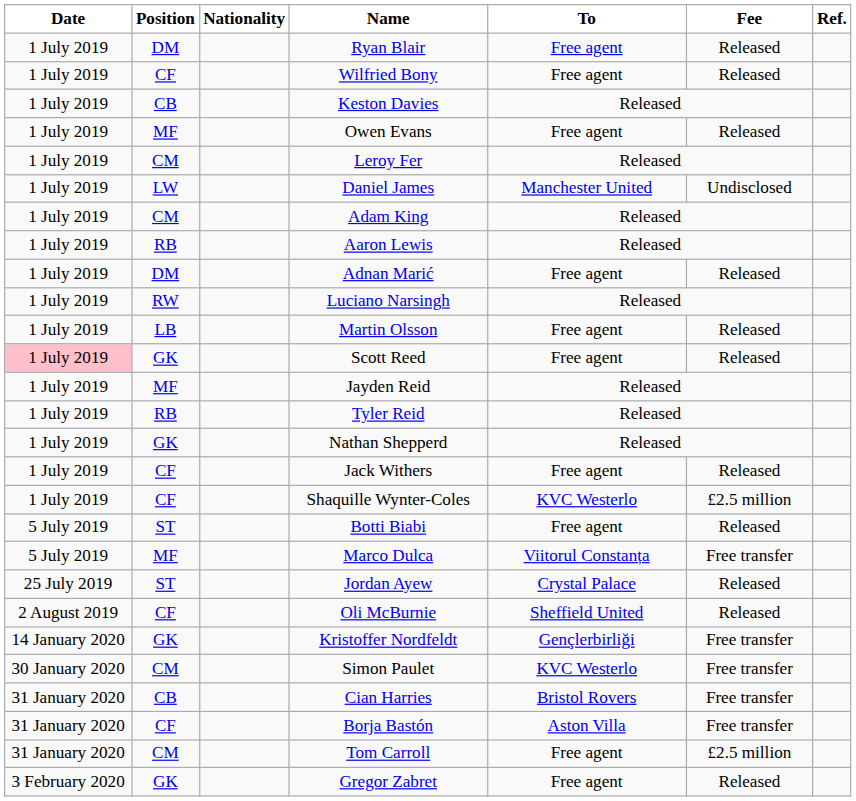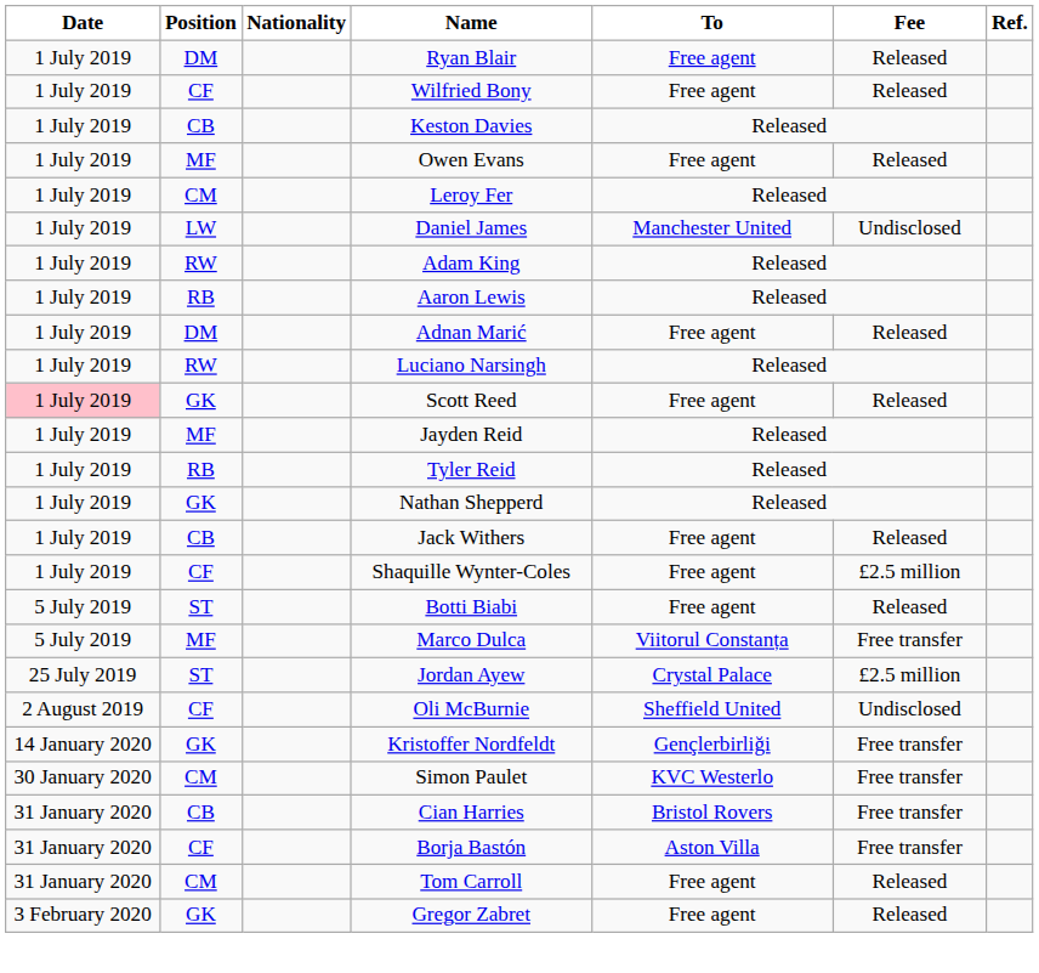Adam King | Position: CM -> RW
- row: 1 July 2019 | LB | Martin Olsson | Free agent | Released
Jack Withers | Position: CF -> CB
Shaquille Wynter-Coles | To: KVC Westerlo -> Free agent
Jordan Ayew | Fee: Released -> £2.5 million
Oli McBurnie | Fee: Released -> Undisclosed
Tom Carroll | Fee: £2.5 million -> Released
